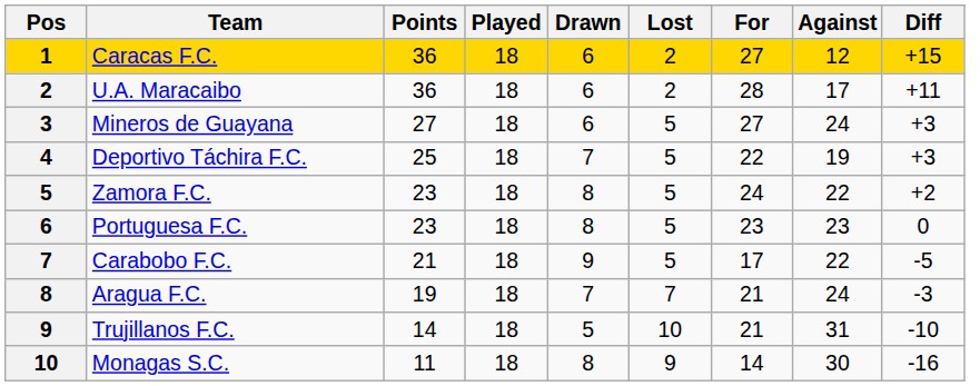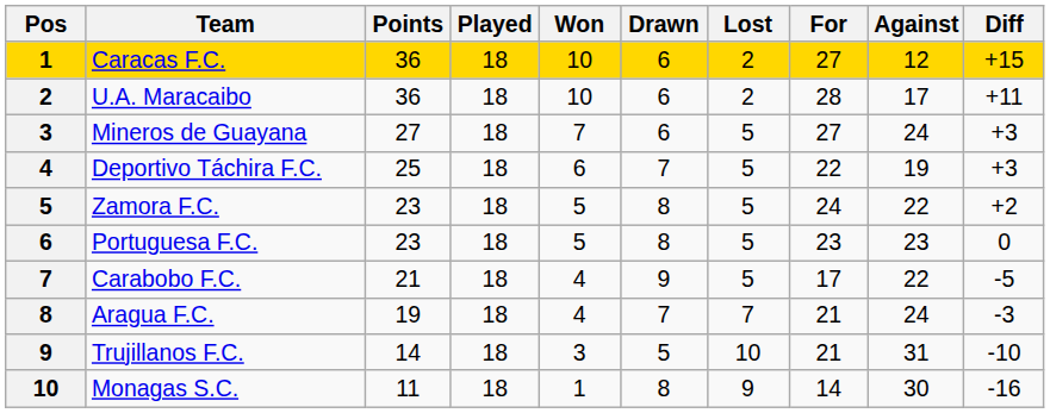+ column: Won | 10 | 10 | 7 | 6 | 5 | 5 | 4 | 4 | 3 | 1
